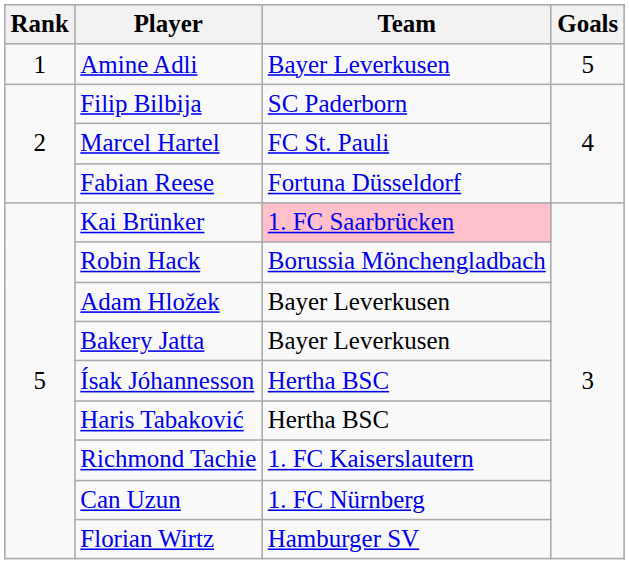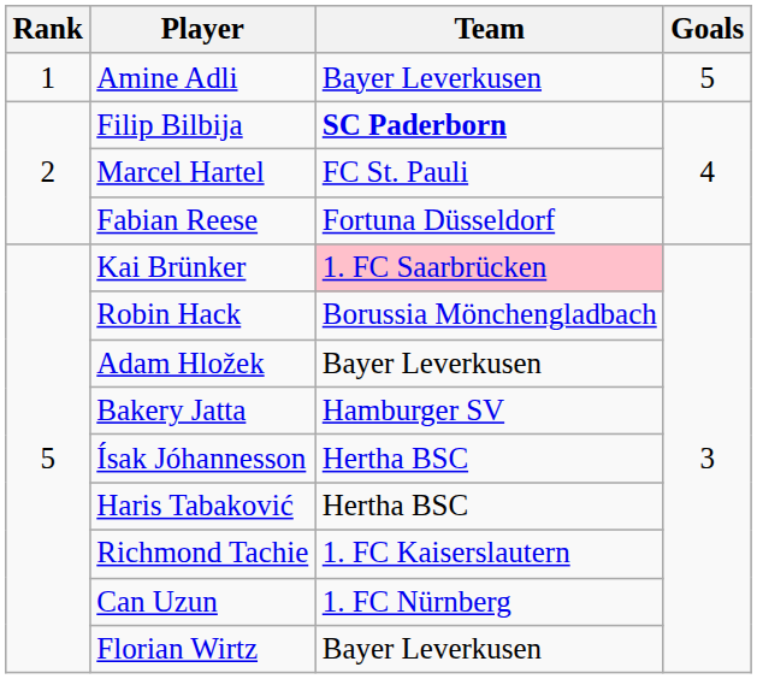Filip Bilbija | Team: normal -> bold
Bakery Jatta | Team: Bayer Leverkusen -> Hamburger SV
Florian Wirtz | Team: Hamburger SV -> Bayer Leverkusen
